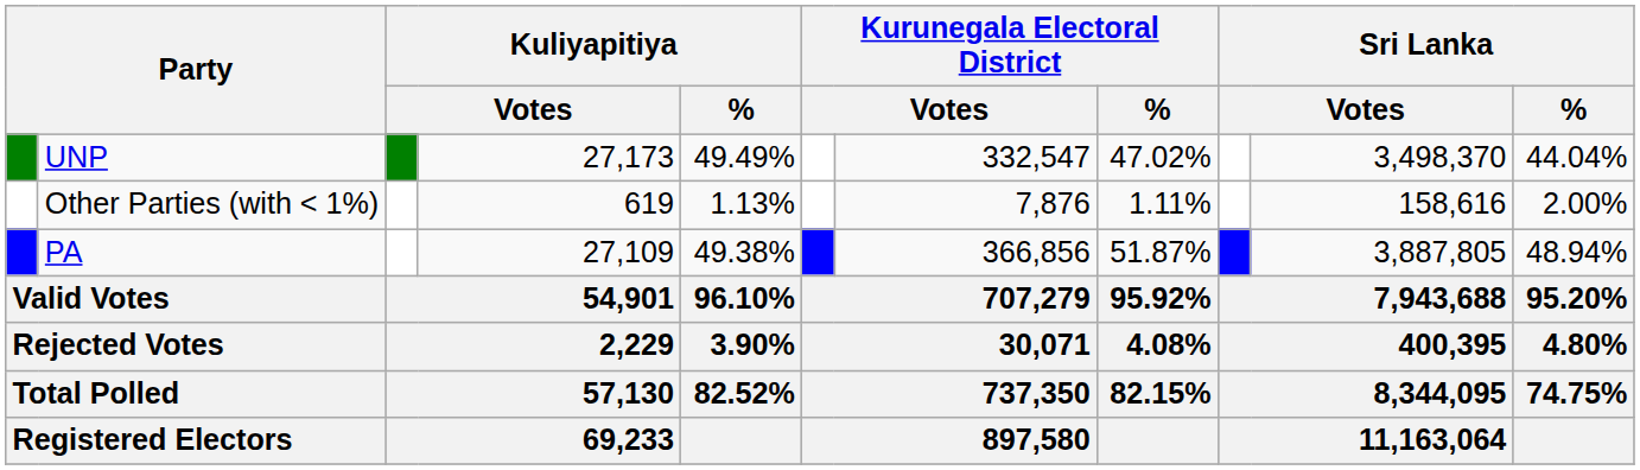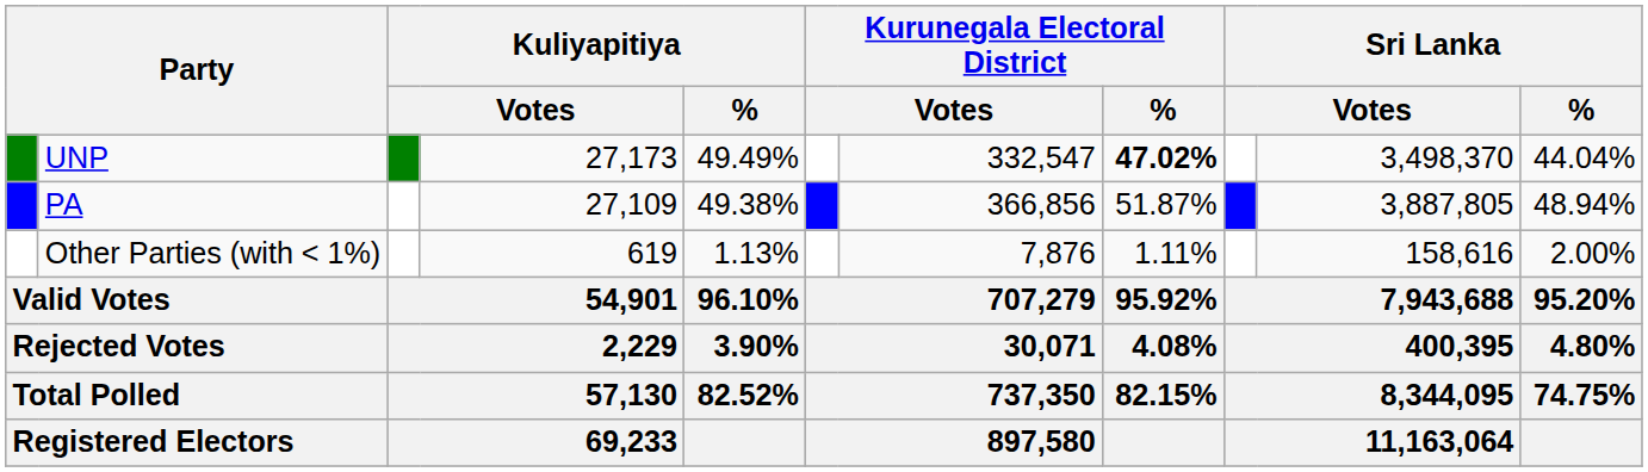UNP | Kurunegala Electoral District / %: normal -> bold
rows swapped: PA <-> Other Parties (with < 1%)
